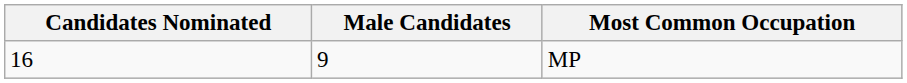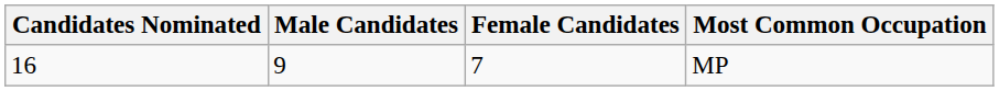+ column: Female Candidates | 7
